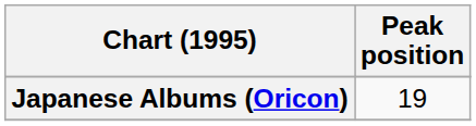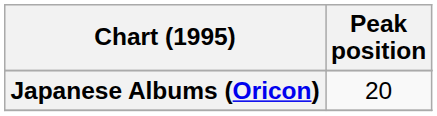Japanese Albums (Oricon) | Peak position: 19 -> 20
